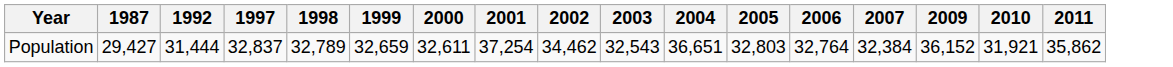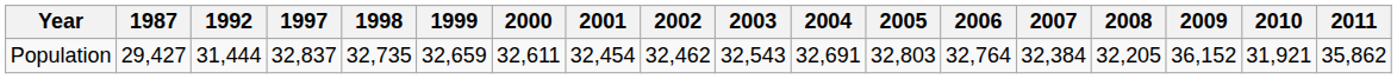+ column: 2008 | 32,205
Population | 1998: 32,789 -> 32,735
Population | 2001: 37,254 -> 32,454
Population | 2002: 34,462 -> 32,462
Population | 2004: 36,651 -> 32,691
